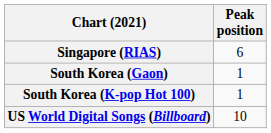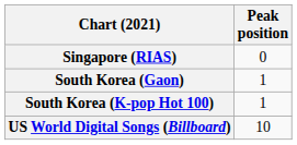Singapore (RIAS) | Peak position: 6 -> 0
